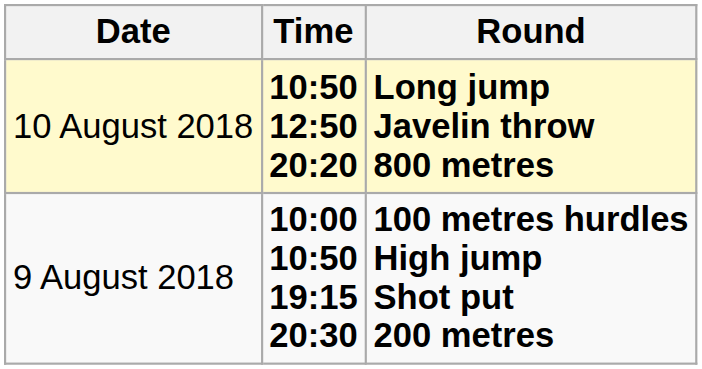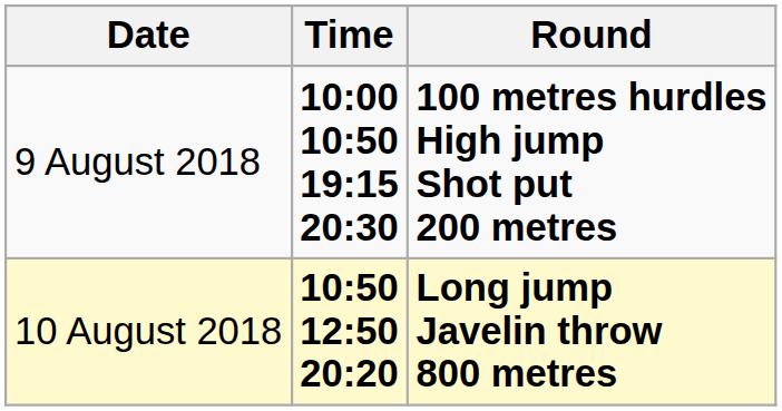rows swapped: 9 August 2018 <-> 10 August 2018
